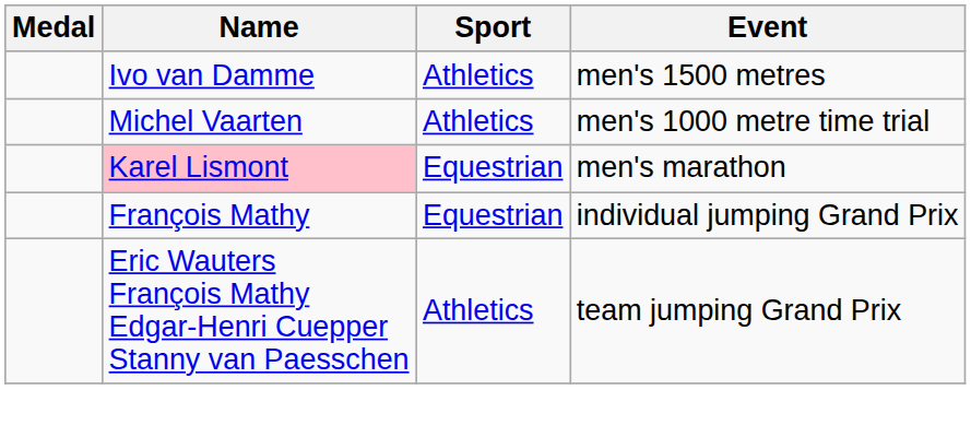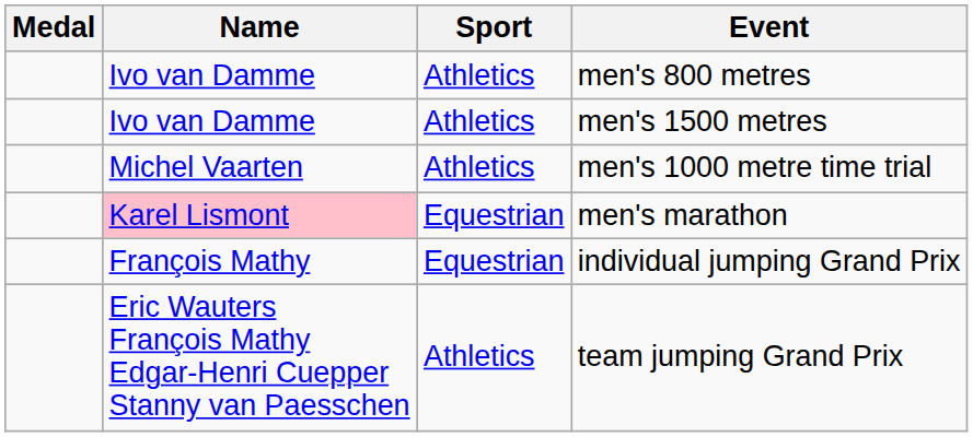+ row: Ivo van Damme | Athletics | men's 800 metres
